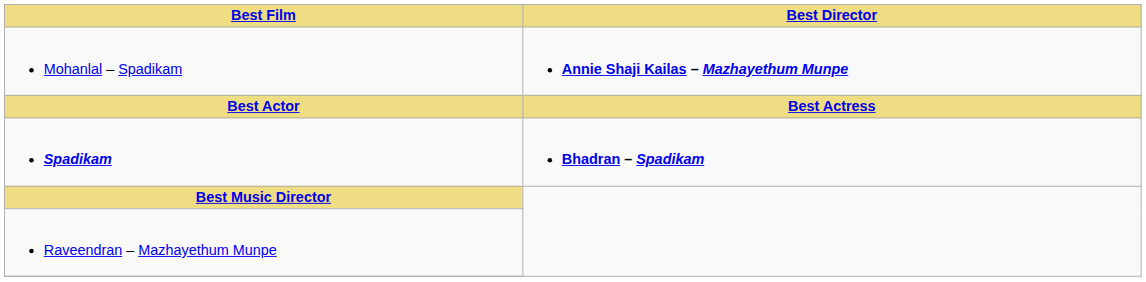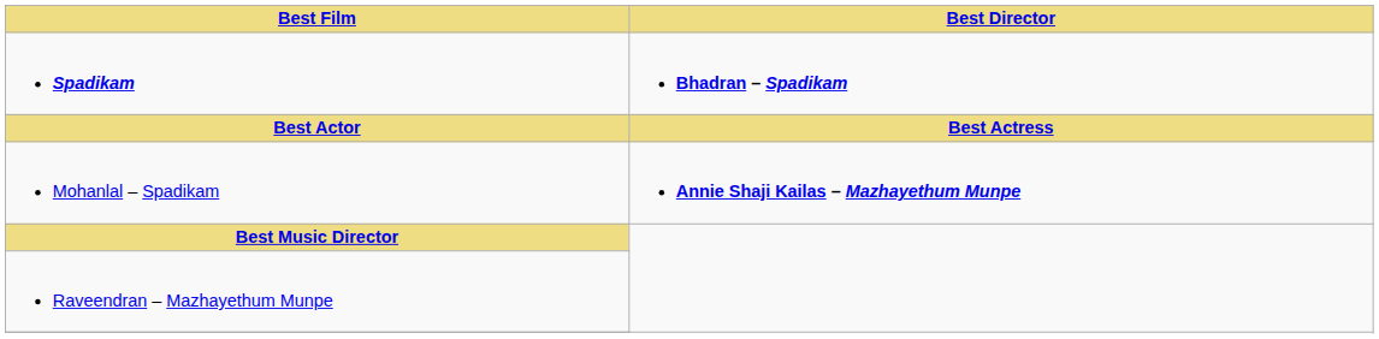rows swapped: Spadikam <-> Mohanlal – Spadikam
